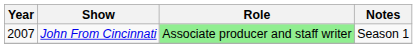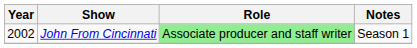John From Cincinnati | Year: 2007 -> 2002
